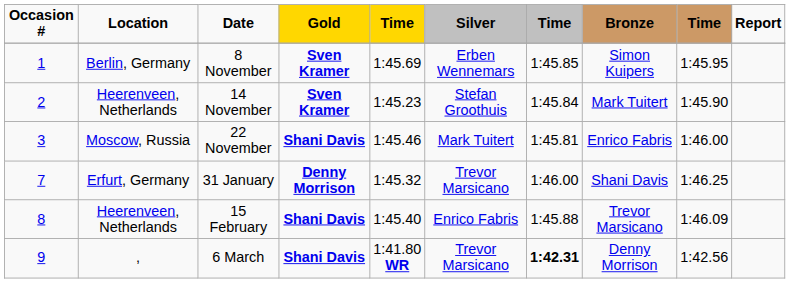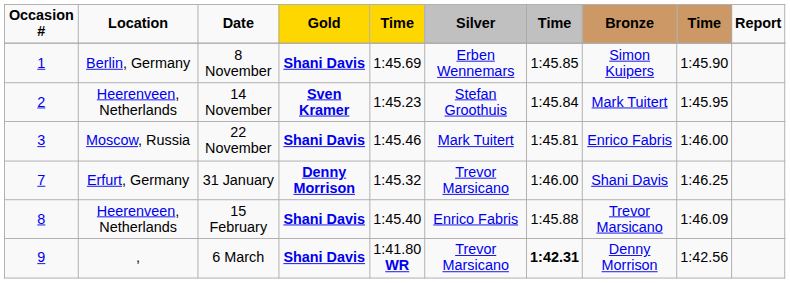8 November | Gold: Sven Kramer -> Shani Davis
8 November | column 9: 1:45.95 -> 1:45.90
14 November | column 9: 1:45.90 -> 1:45.95
